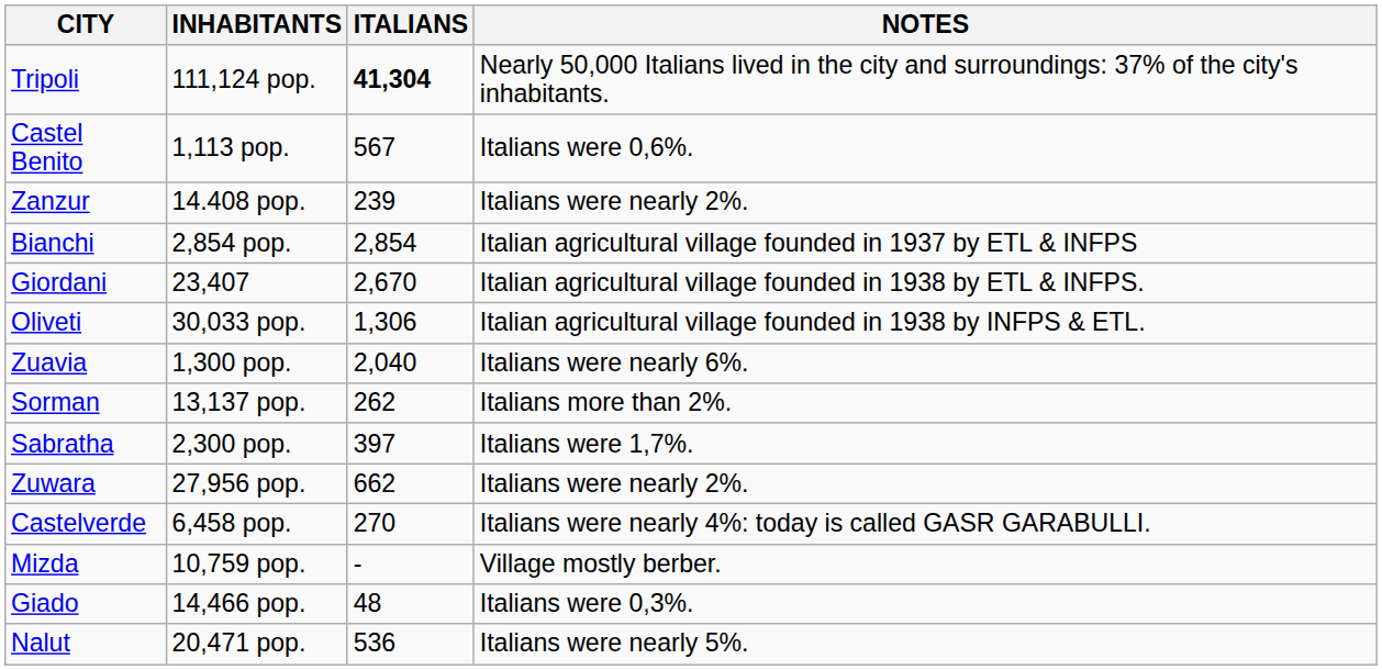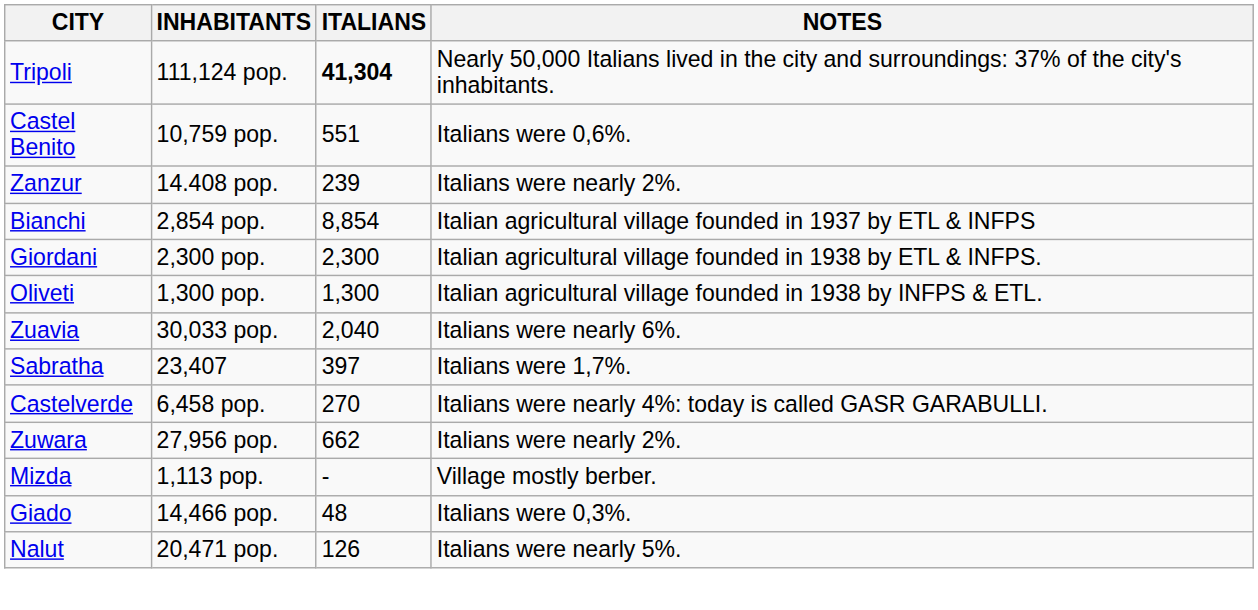Castel Benito | INHABITANTS: 1,113 pop. -> 10,759 pop.
Castel Benito | ITALIANS: 567 -> 551
Bianchi | ITALIANS: 2,854 -> 8,854
Giordani | INHABITANTS: 23,407 -> 2,300 pop.
Giordani | ITALIANS: 2,670 -> 2,300
Oliveti | INHABITANTS: 30,033 pop. -> 1,300 pop.
Oliveti | ITALIANS: 1,306 -> 1,300
Zuavia | INHABITANTS: 1,300 pop. -> 30,033 pop.
- row: Sorman | 13,137 pop. | 262 | Italians more than 2%.
Sabratha | INHABITANTS: 2,300 pop. -> 23,407
rows swapped: Zuwara <-> Castelverde
Mizda | INHABITANTS: 10,759 pop. -> 1,113 pop.
Nalut | ITALIANS: 536 -> 126
